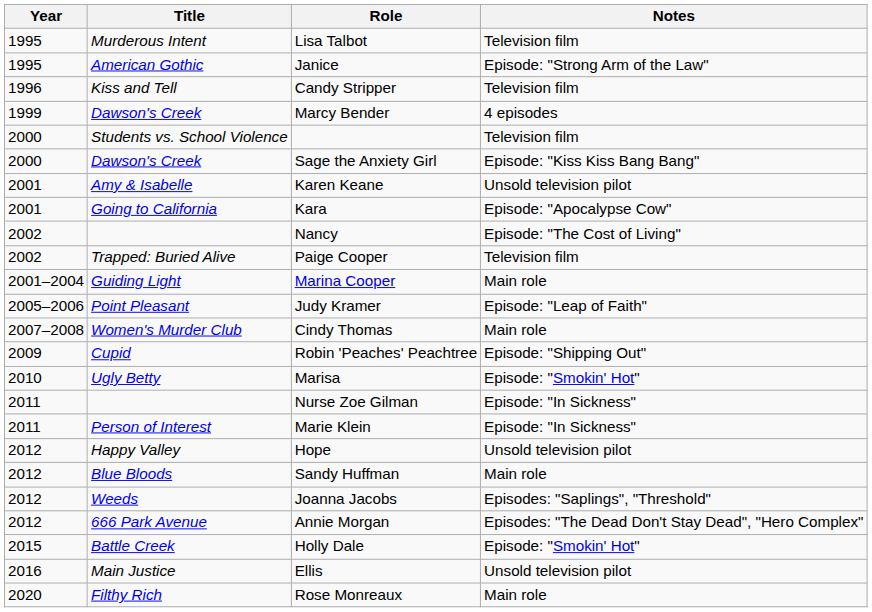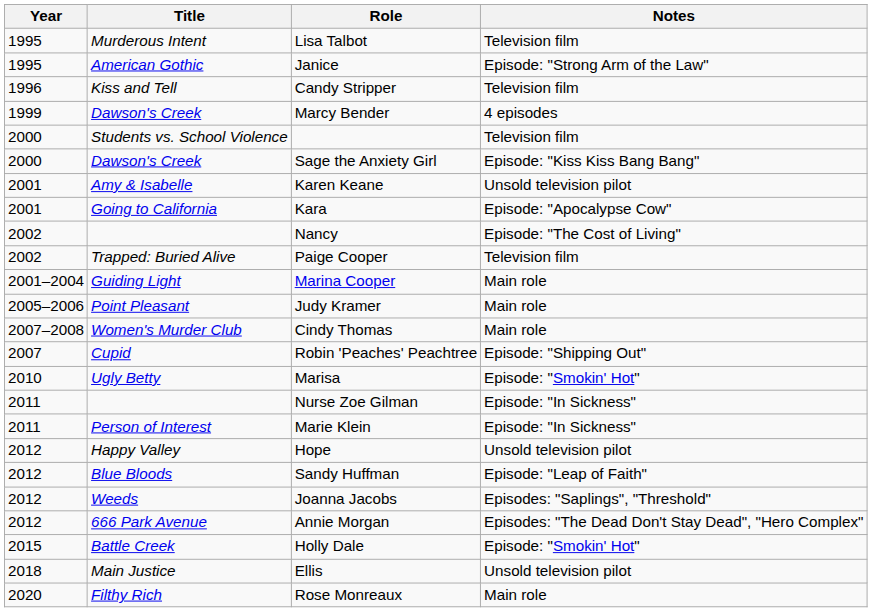Judy Kramer | Notes: Episode: "Leap of Faith" -> Main role
Robin 'Peaches' Peachtree | Year: 2009 -> 2007
Sandy Huffman | Notes: Main role -> Episode: "Leap of Faith"
Ellis | Year: 2016 -> 2018
